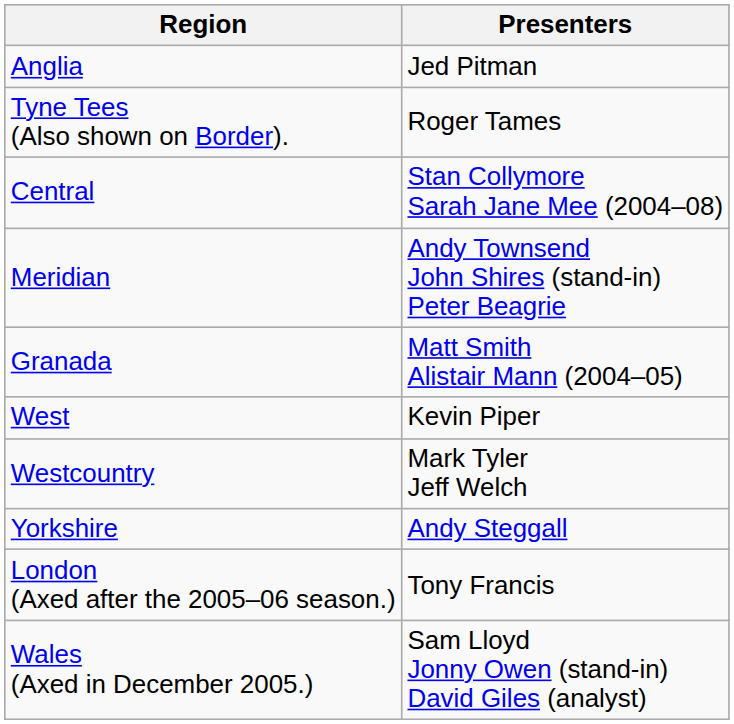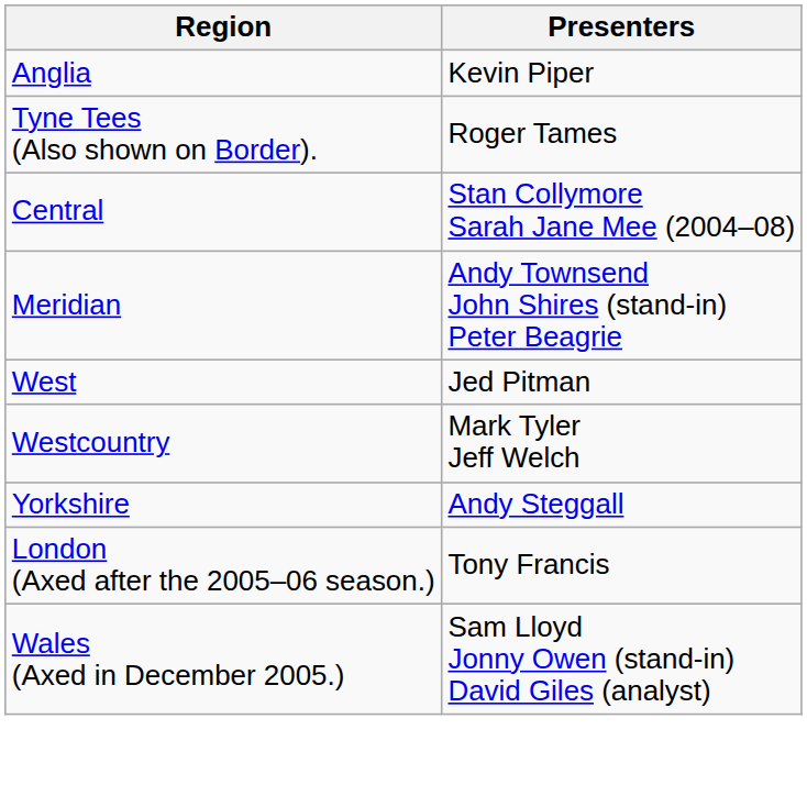Anglia | Presenters: Jed Pitman -> Kevin Piper
- row: Granada | Matt Smith Alistair Mann (2004–05)
West | Presenters: Kevin Piper -> Jed Pitman
